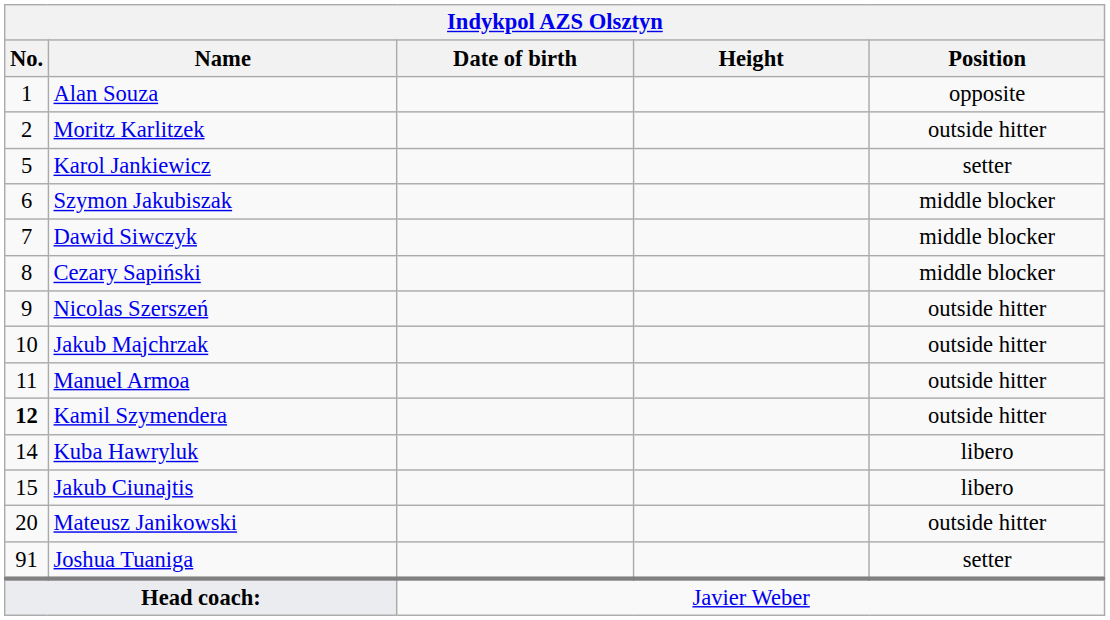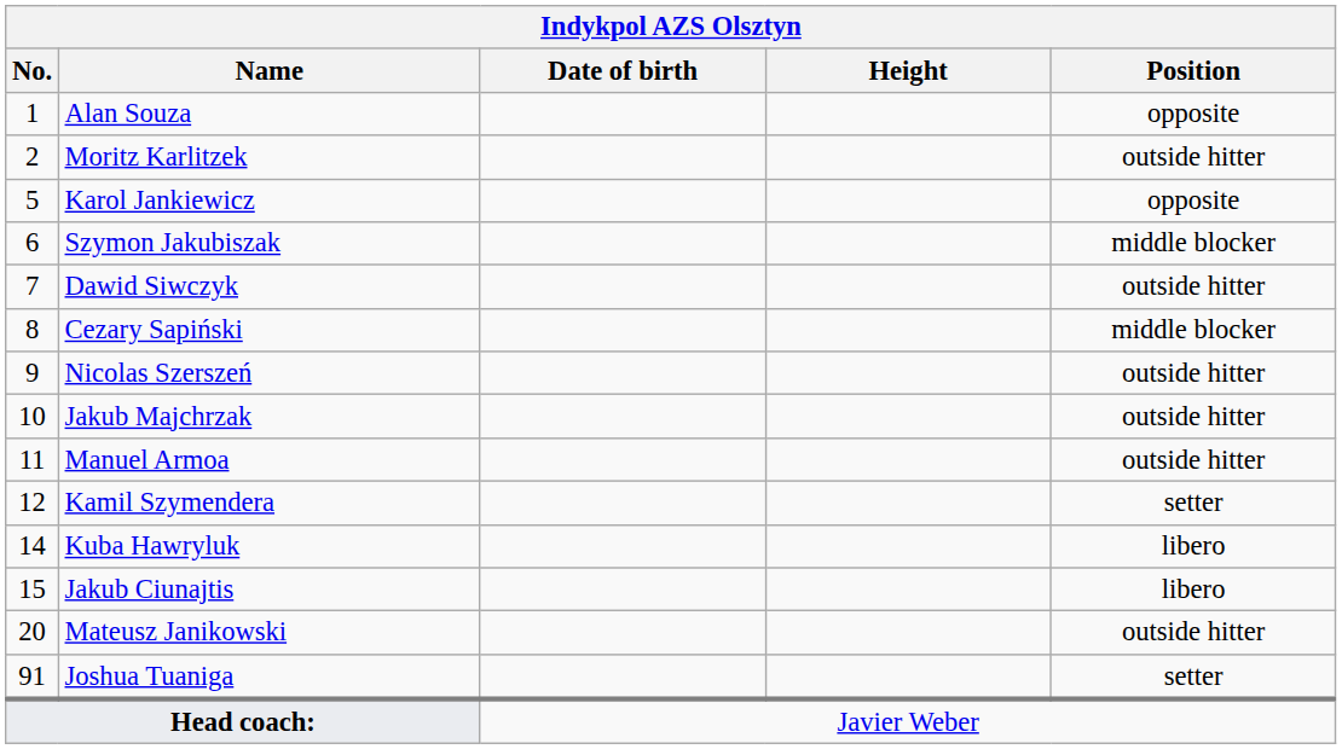Karol Jankiewicz | Position: setter -> opposite
Dawid Siwczyk | Position: middle blocker -> outside hitter
Kamil Szymendera | No.: bold -> normal
Kamil Szymendera | Position: outside hitter -> setter
